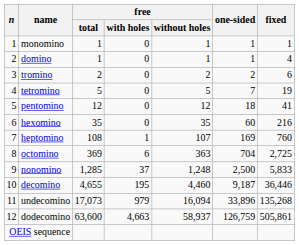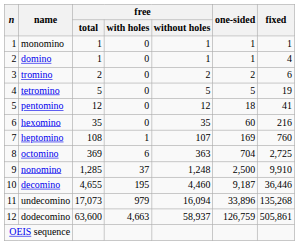tetromino | one-sided: 7 -> 5
nonomino | fixed: 5,833 -> 9,910
